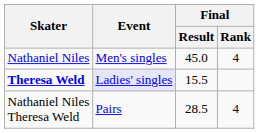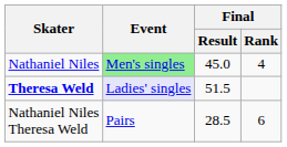Nathaniel Niles | Event: no background -> lightgreen background
Theresa Weld | Final / Result: 15.5 -> 51.5
Nathaniel Niles Theresa Weld | Final / Rank: 4 -> 6
